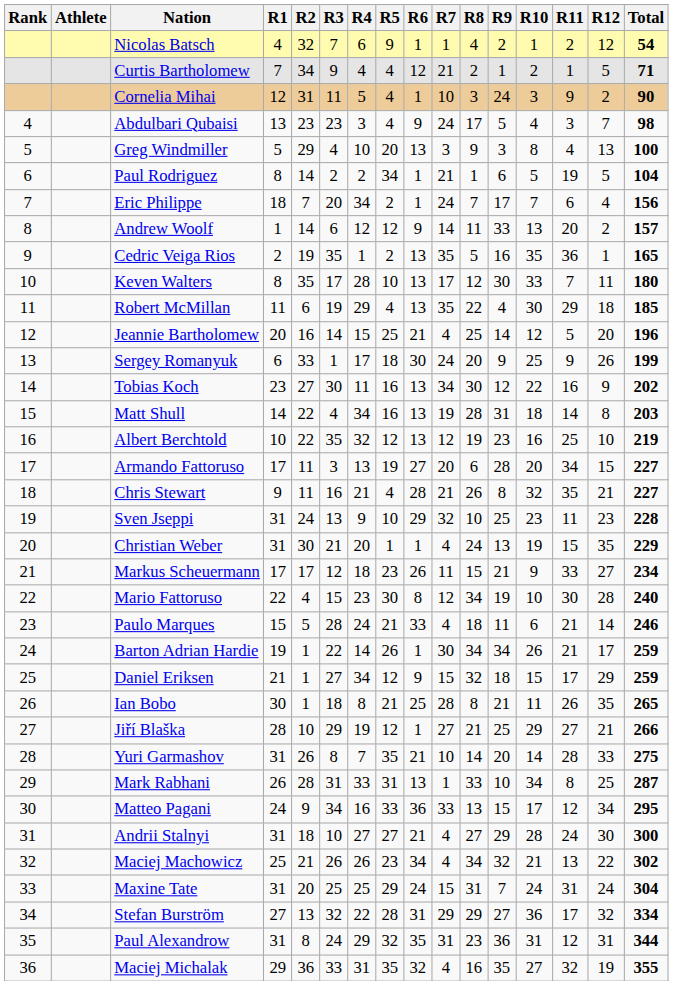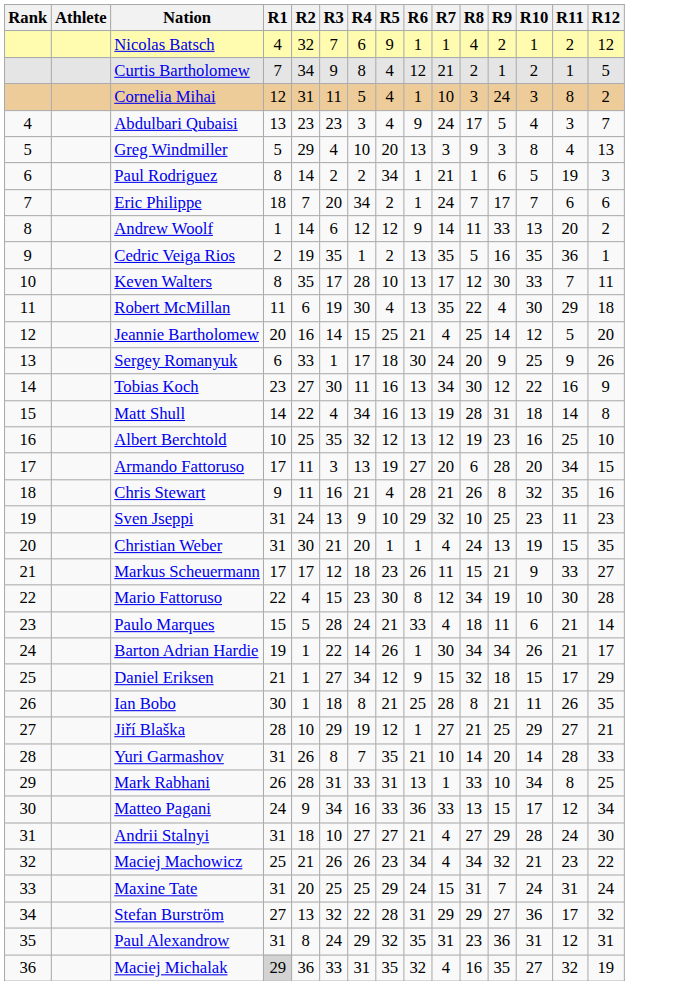- column: Total | 54 | 71 | 90 | 98 | 100 | 104 | 156 | 157 | 165 | 180 | 185 | 196 | 199 | 202 | 203 | 219 | 227 | 227 | 228 | 229 | 234 | 240 | 246 | 259 | 259 | 265 | 266 | 275 | 287 | 295 | 300 | 302 | 304 | 334 | 344 | 355
Curtis Bartholomew | R4: 4 -> 8
Cornelia Mihai | R11: 9 -> 8
Paul Rodriguez | R12: 5 -> 3
Eric Philippe | R12: 4 -> 6
Robert McMillan | R4: 29 -> 30
Albert Berchtold | R2: 22 -> 25
Chris Stewart | R12: 21 -> 16
Maciej Machowicz | R11: 13 -> 23
Maciej Michalak | R1: no background -> lightgrey background
